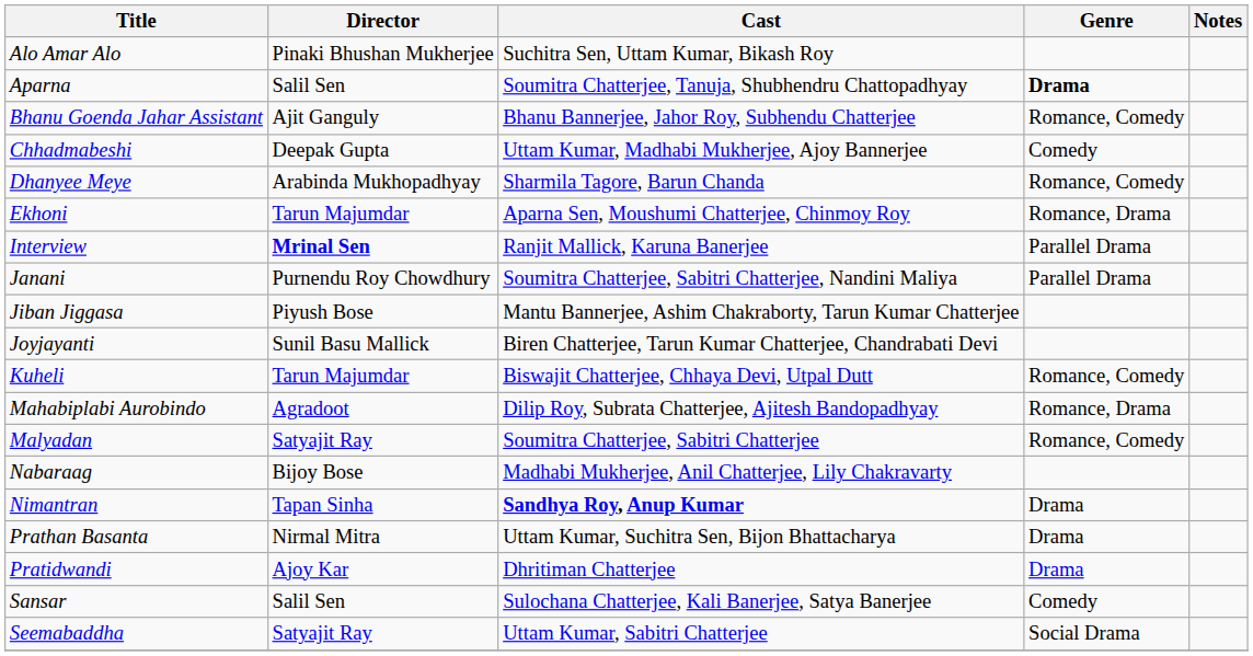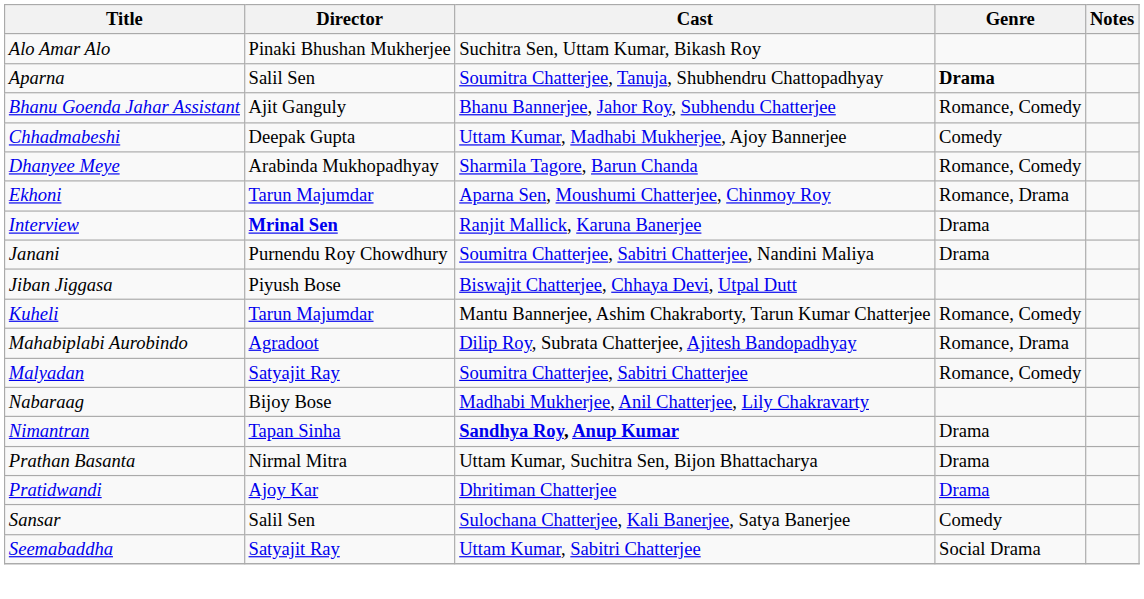Interview | Genre: Parallel Drama -> Drama
Janani | Genre: Parallel Drama -> Drama
Jiban Jiggasa | Cast: Mantu Bannerjee, Ashim Chakraborty, Tarun Kumar Chatterjee -> Biswajit Chatterjee, Chhaya Devi, Utpal Dutt
- row: Joyjayanti | Sunil Basu Mallick | Biren Chatterjee, Tarun Kumar Chatterjee, Chandrabati Devi
Kuheli | Cast: Biswajit Chatterjee, Chhaya Devi, Utpal Dutt -> Mantu Bannerjee, Ashim Chakraborty, Tarun Kumar Chatterjee
